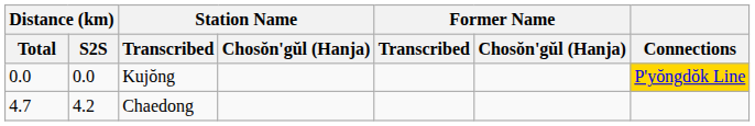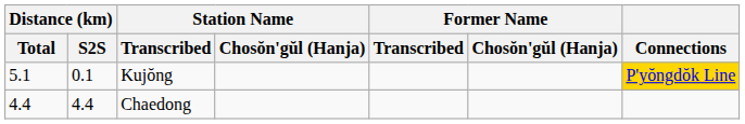Kujŏng | Distance (km) / Total: 0.0 -> 5.1
Kujŏng | Distance (km) / S2S: 0.0 -> 0.1
Chaedong | Distance (km) / Total: 4.7 -> 4.4
Chaedong | Distance (km) / S2S: 4.2 -> 4.4
